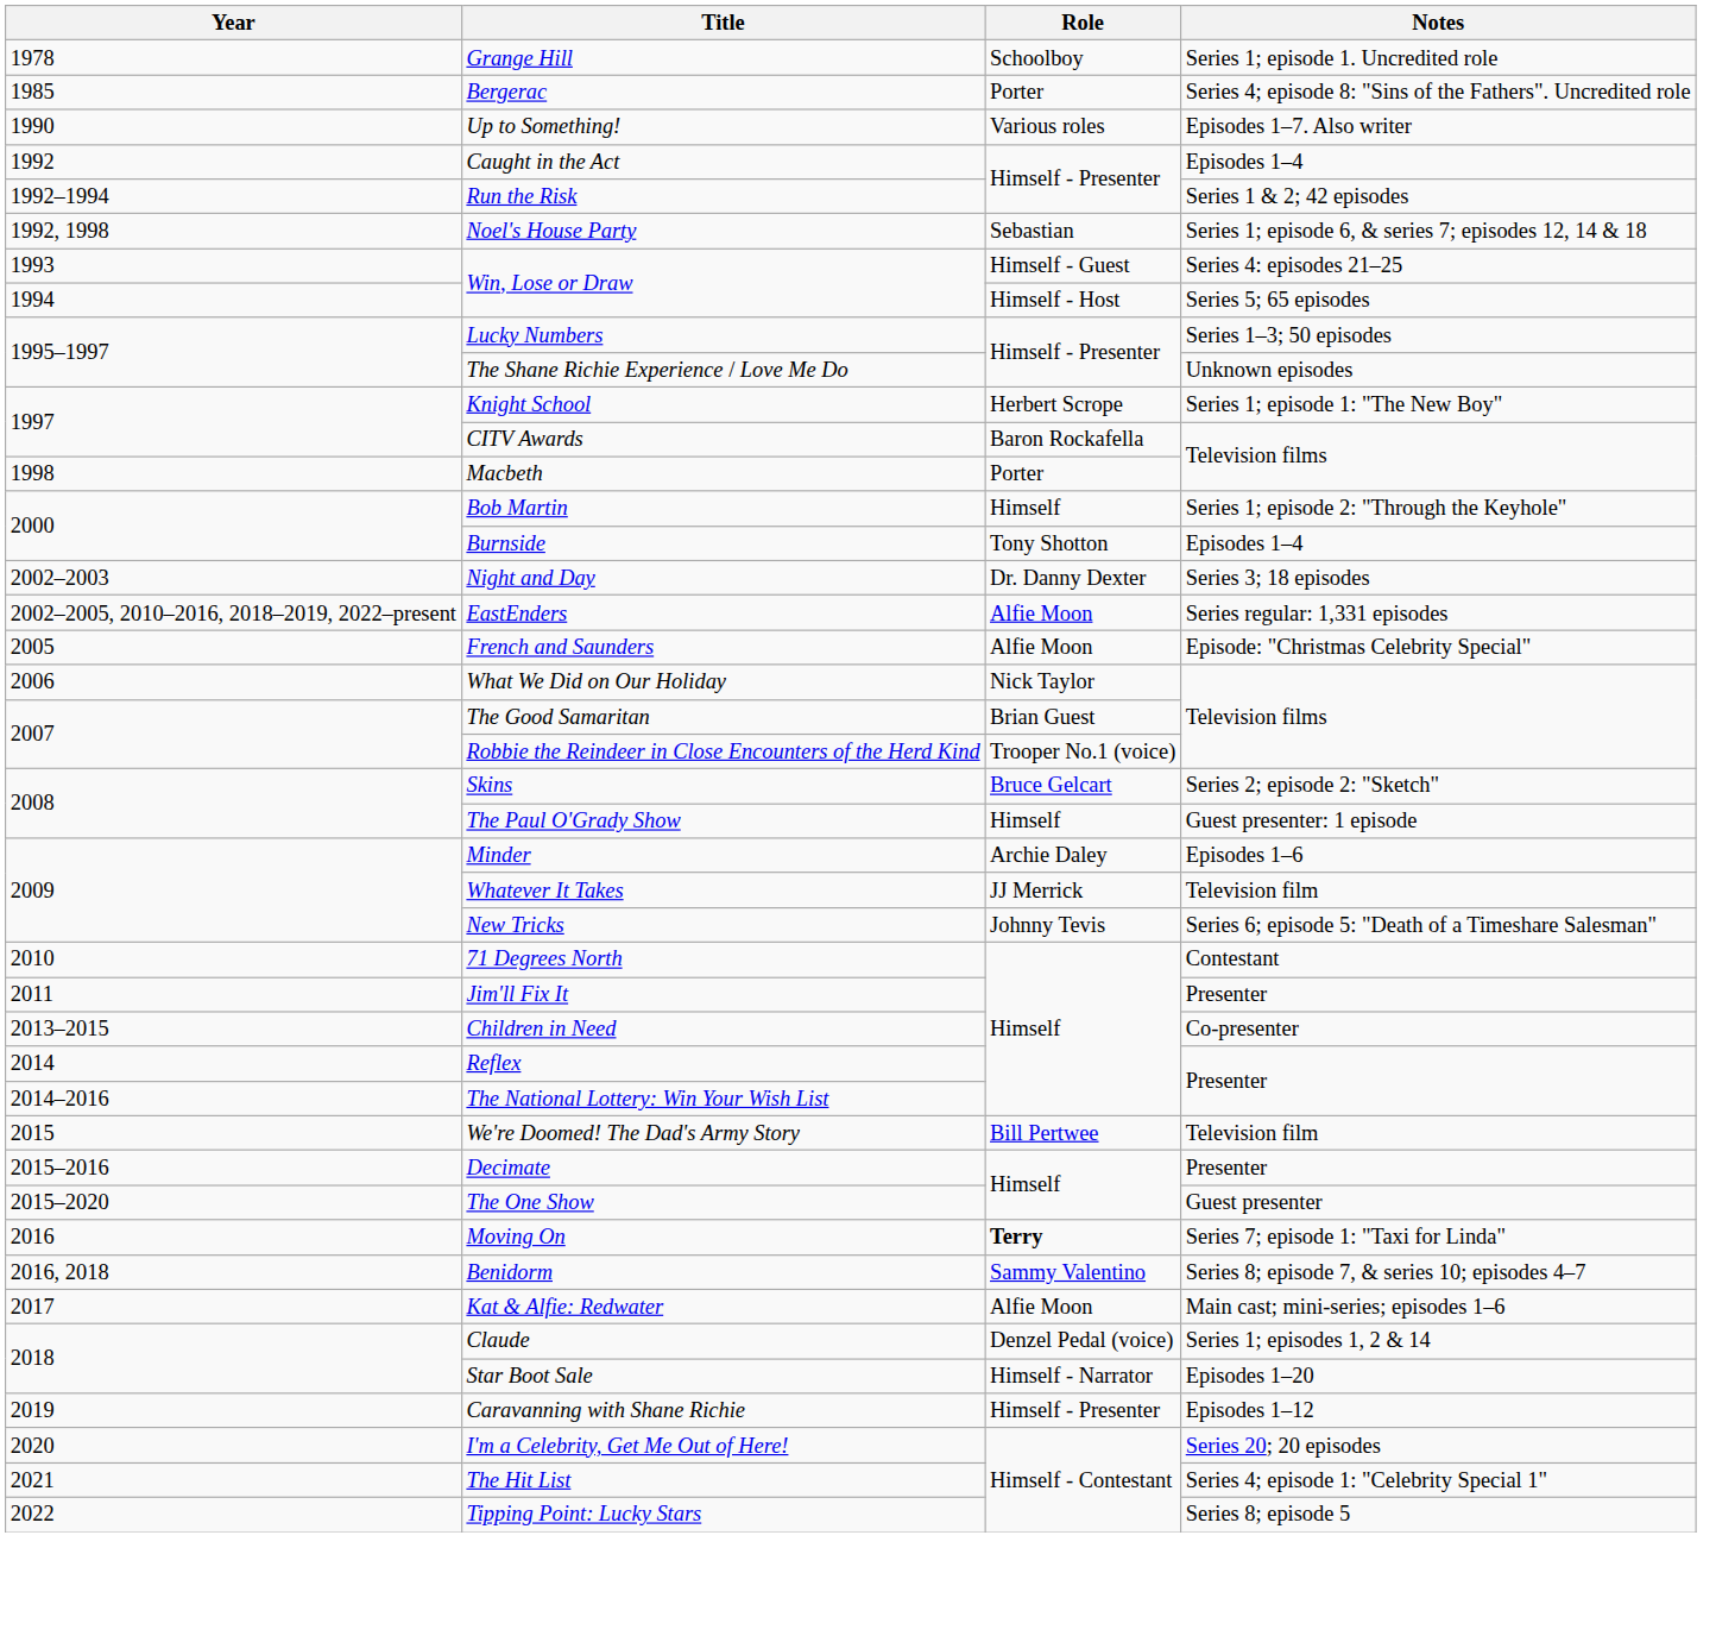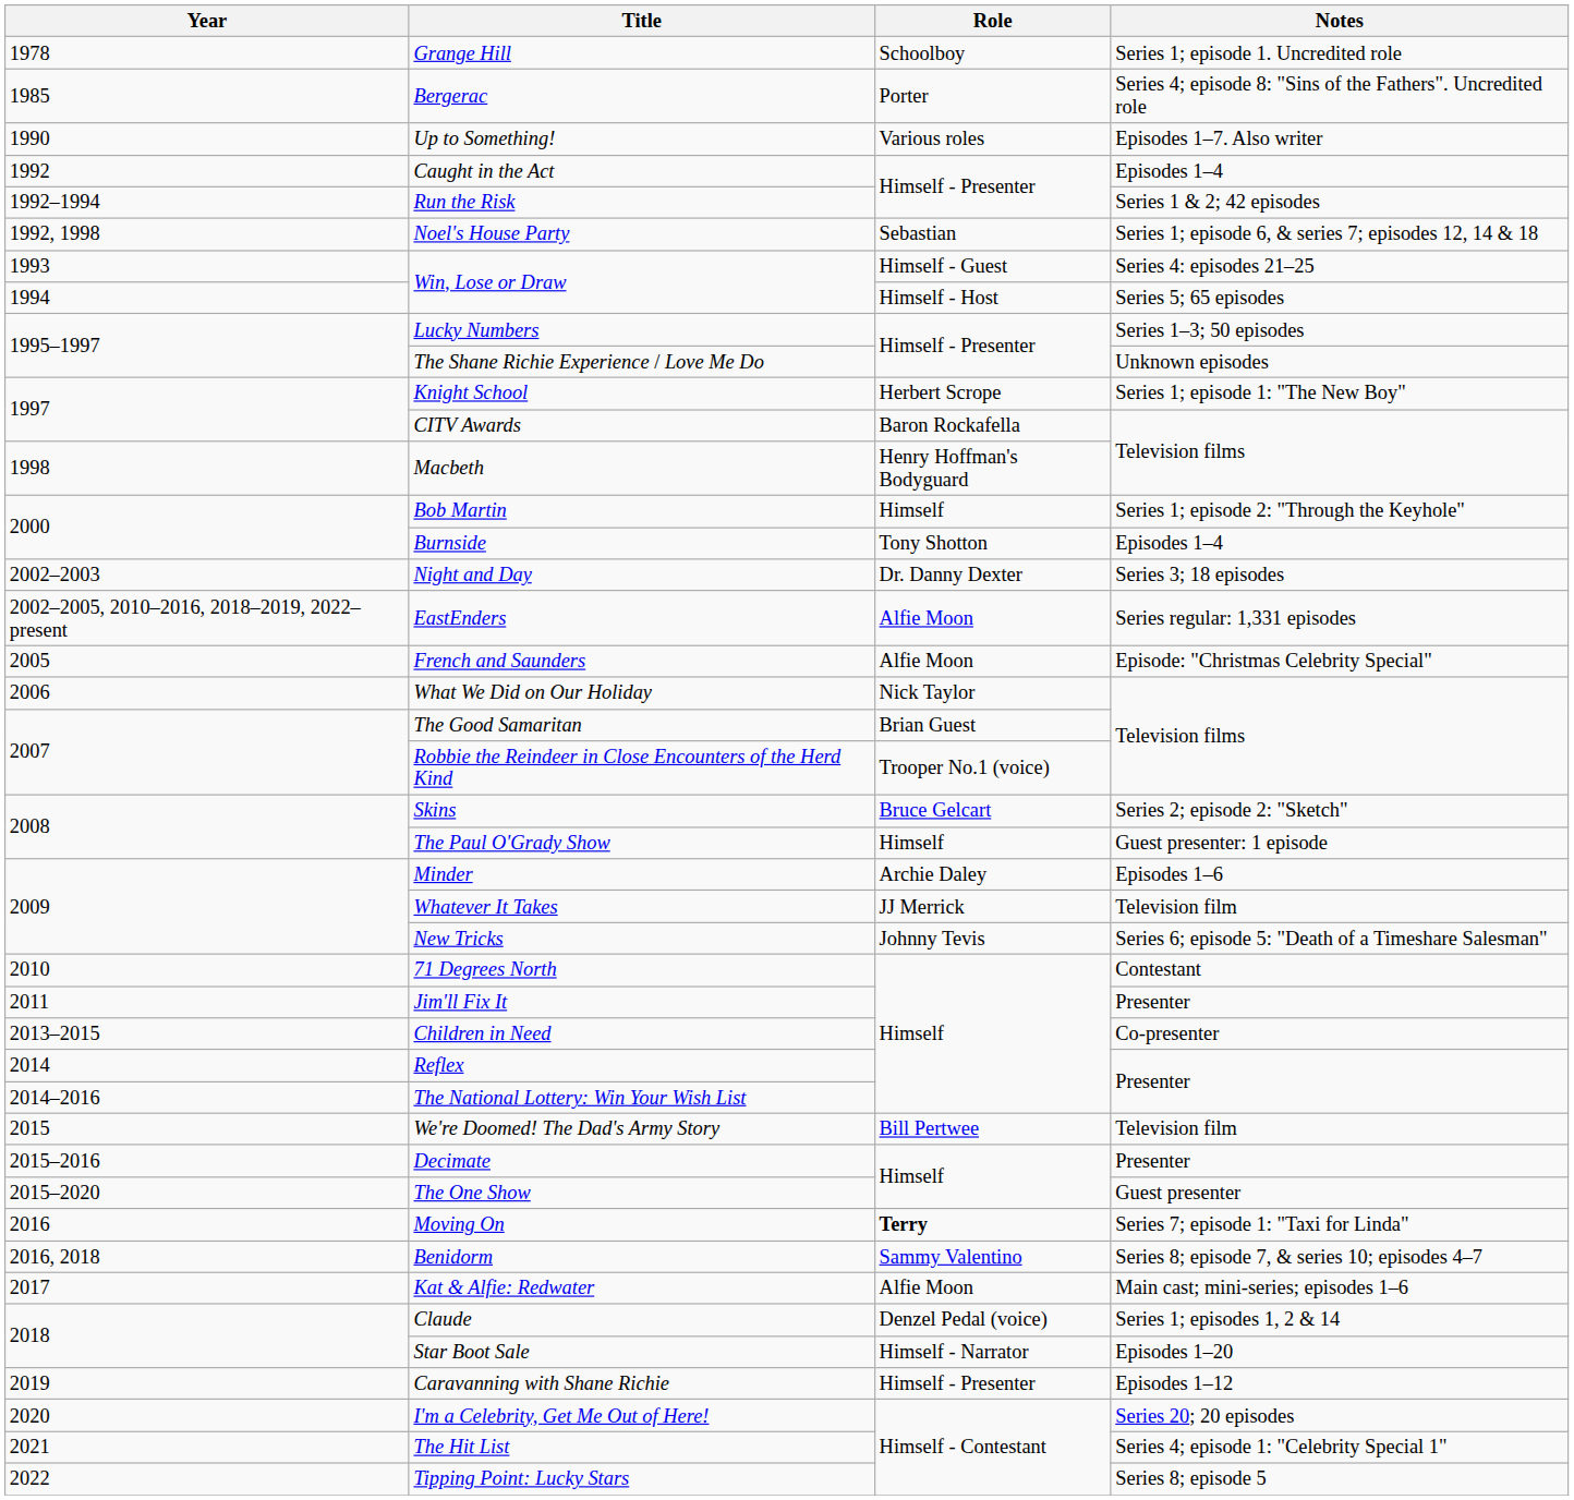Macbeth | Role: Porter -> Henry Hoffman's Bodyguard
